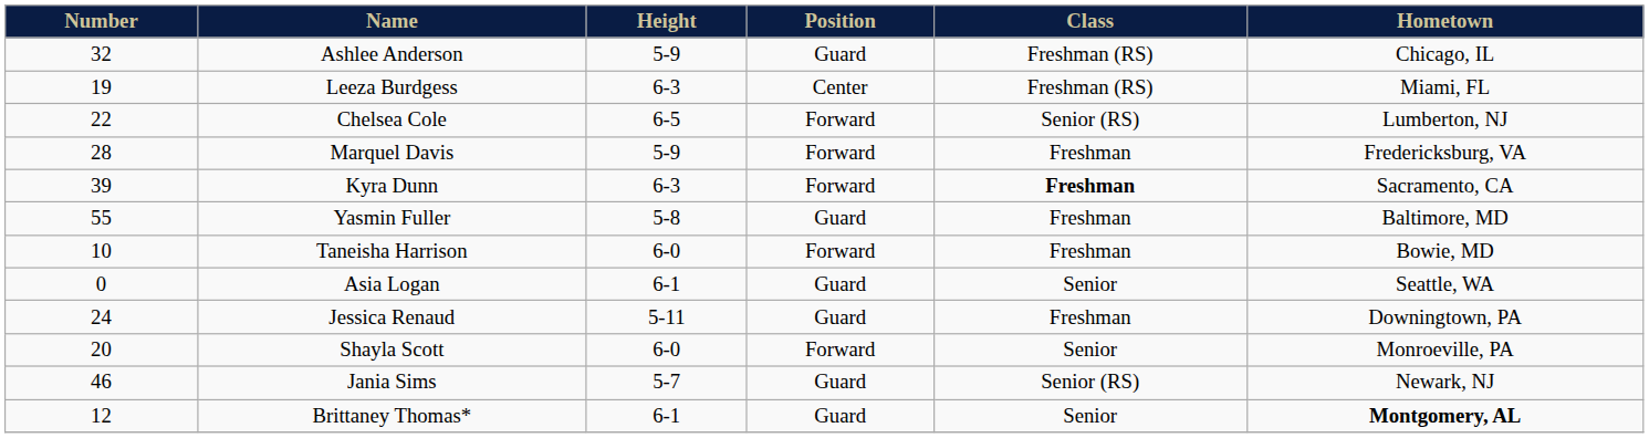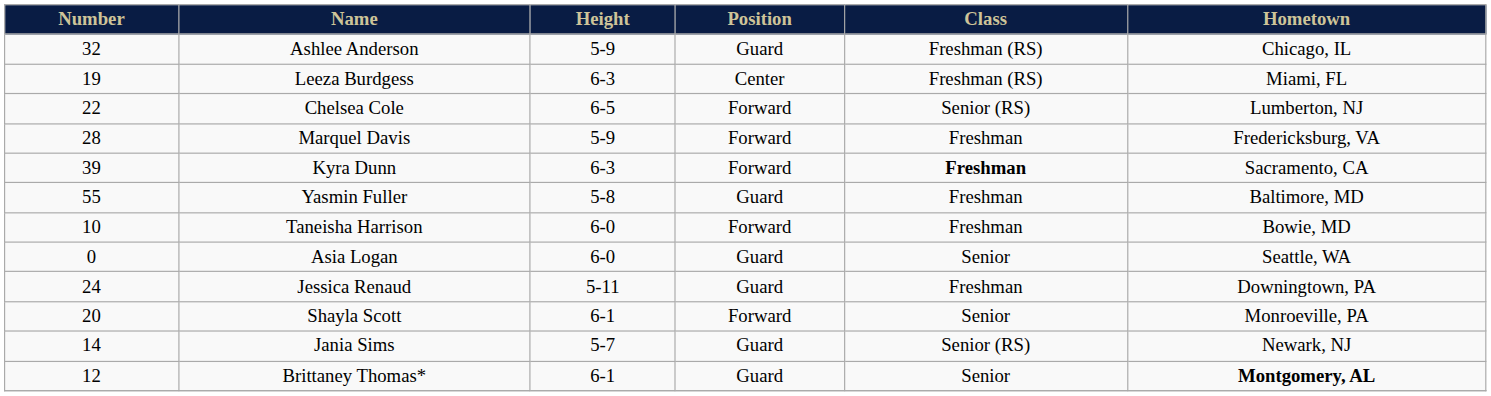Asia Logan | Height: 6-1 -> 6-0
Shayla Scott | Height: 6-0 -> 6-1
Jania Sims | Number: 46 -> 14
